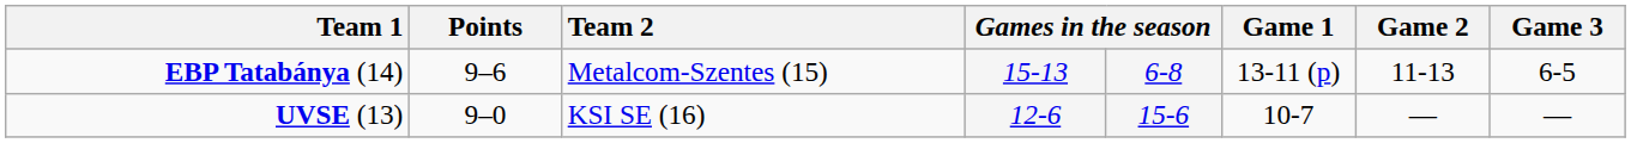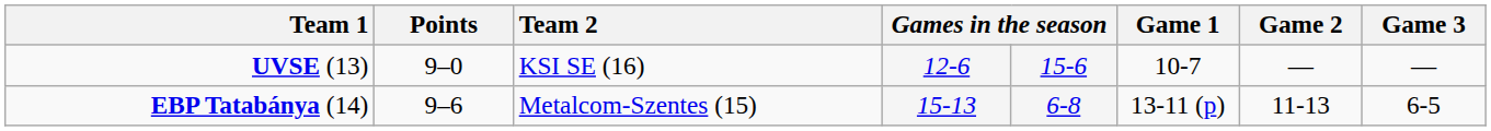rows swapped: UVSE (13) <-> EBP Tatabánya (14)
